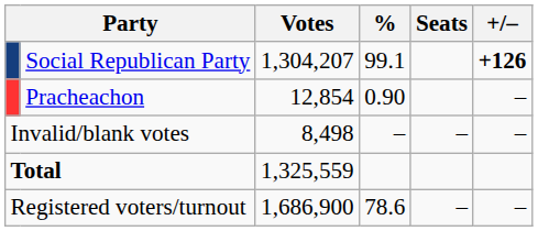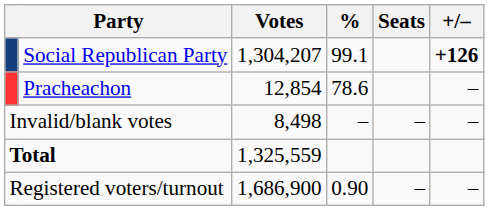Pracheachon | %: 0.90 -> 78.6
Registered voters/turnout | %: 78.6 -> 0.90
